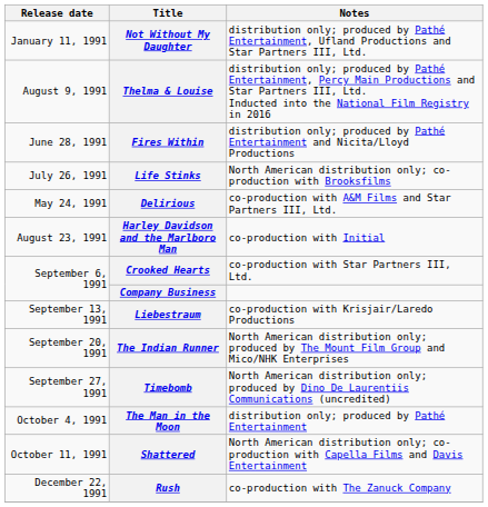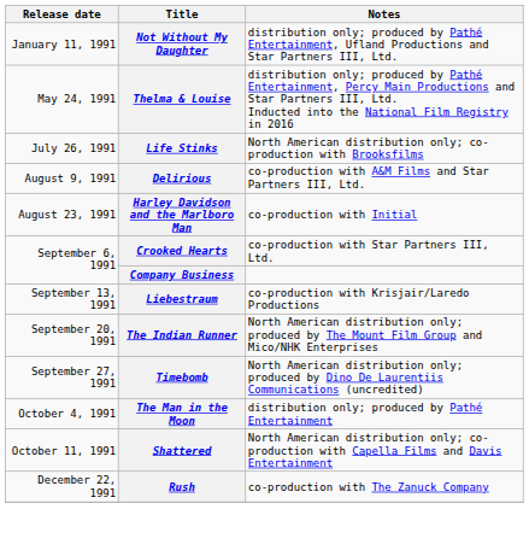Thelma & Louise | Release date: August 9, 1991 -> May 24, 1991
- row: June 28, 1991 | Fires Within | distribution only; produced by Pathé Entertainment and Nicita/Lloyd Productions
Delirious | Release date: May 24, 1991 -> August 9, 1991
